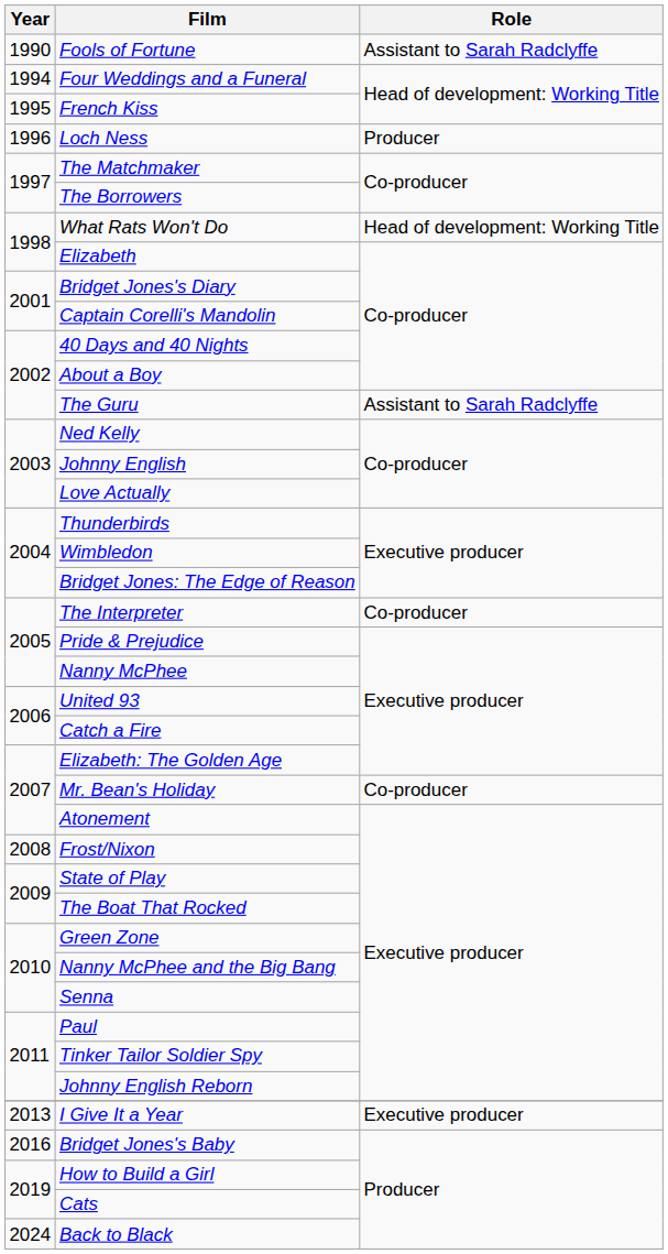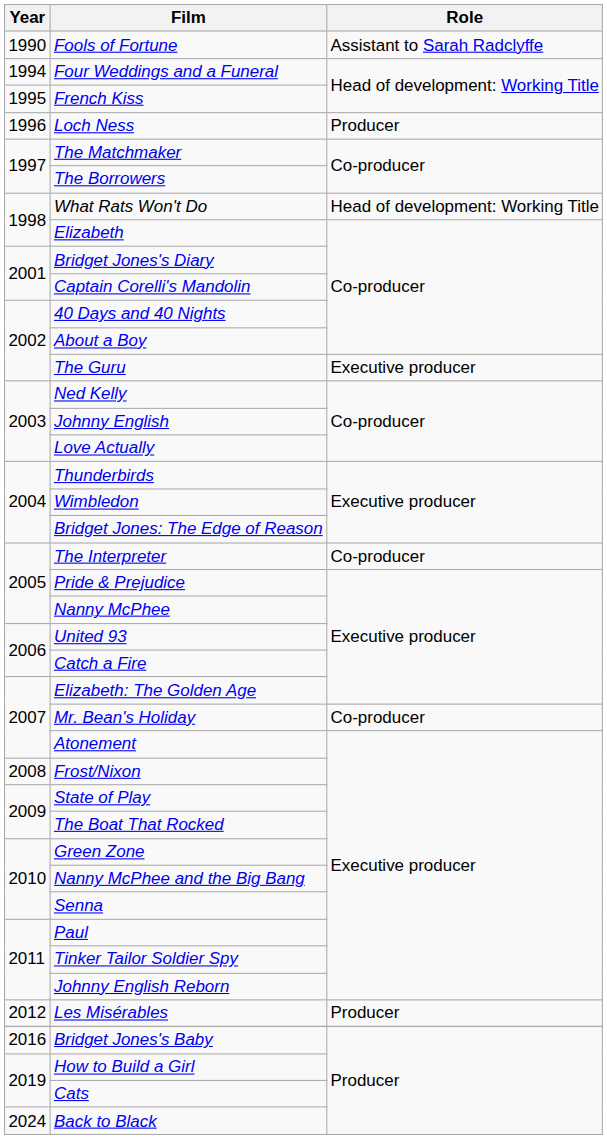The Guru | Role: Assistant to Sarah Radclyffe -> Executive producer
+ row: 2012 | Les Misérables | Producer
- row: 2013 | I Give It a Year | Executive producer
